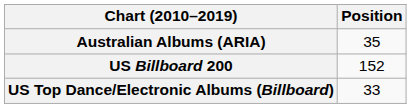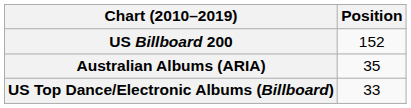rows swapped: Australian Albums (ARIA) <-> US Billboard 200
